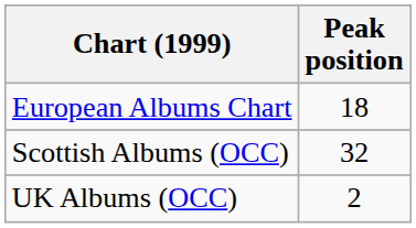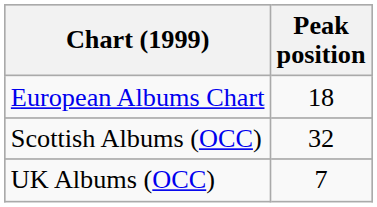UK Albums (OCC) | Peak position: 2 -> 7
